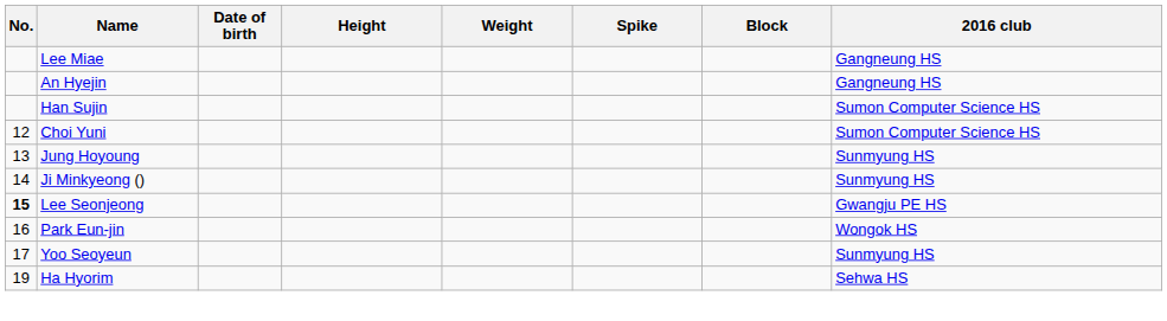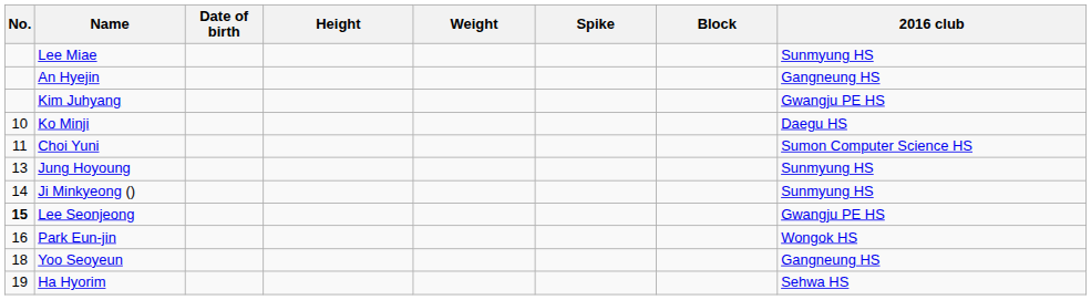Lee Miae | 2016 club: Gangneung HS -> Sunmyung HS
+ row: Kim Juhyang | Gwangju PE HS
- row: Han Sujin | Sumon Computer Science HS
+ row: 10 | Ko Minji | Daegu HS
Choi Yuni | No.: 12 -> 11
Yoo Seoyeun | No.: 17 -> 18
Yoo Seoyeun | 2016 club: Sunmyung HS -> Gangneung HS
